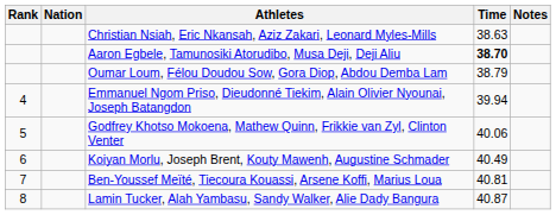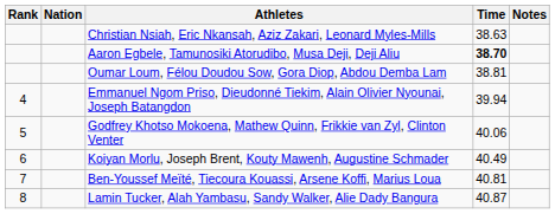Oumar Loum, Félou Doudou Sow, Gora Diop, Abdou Demba Lam | Time: 38.79 -> 38.81
